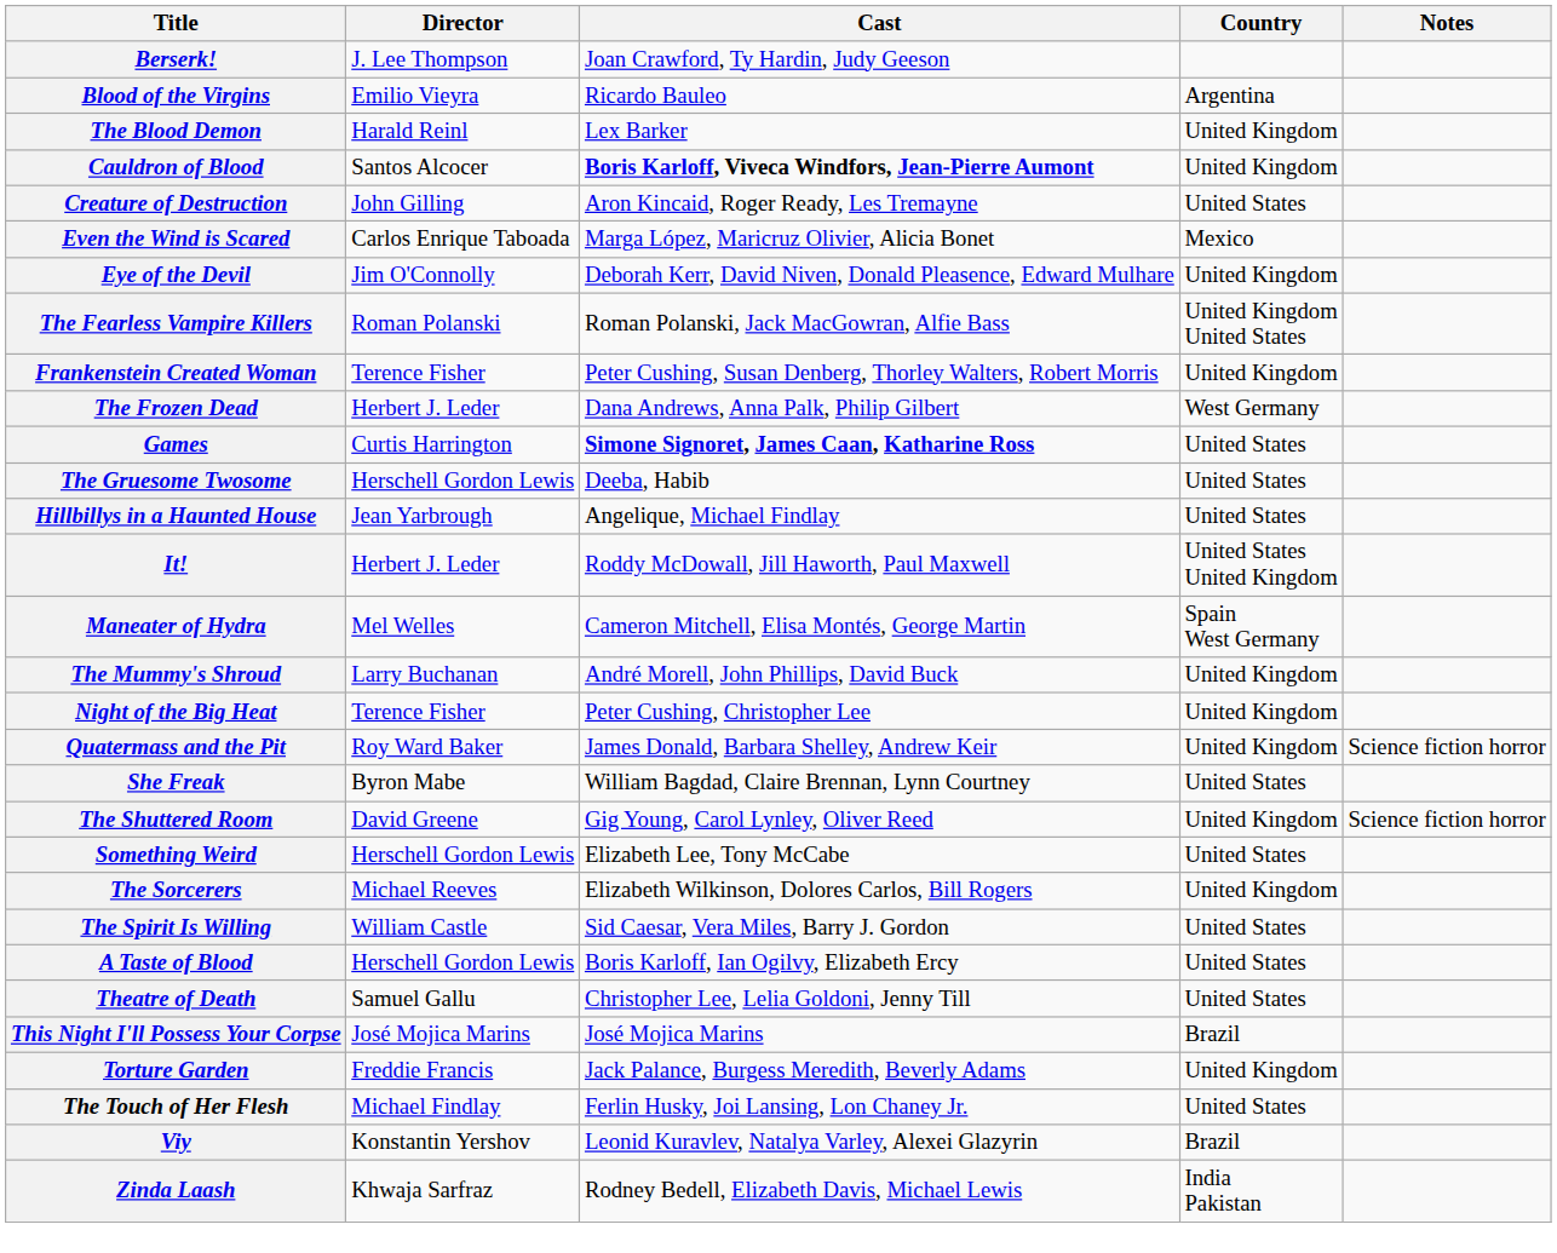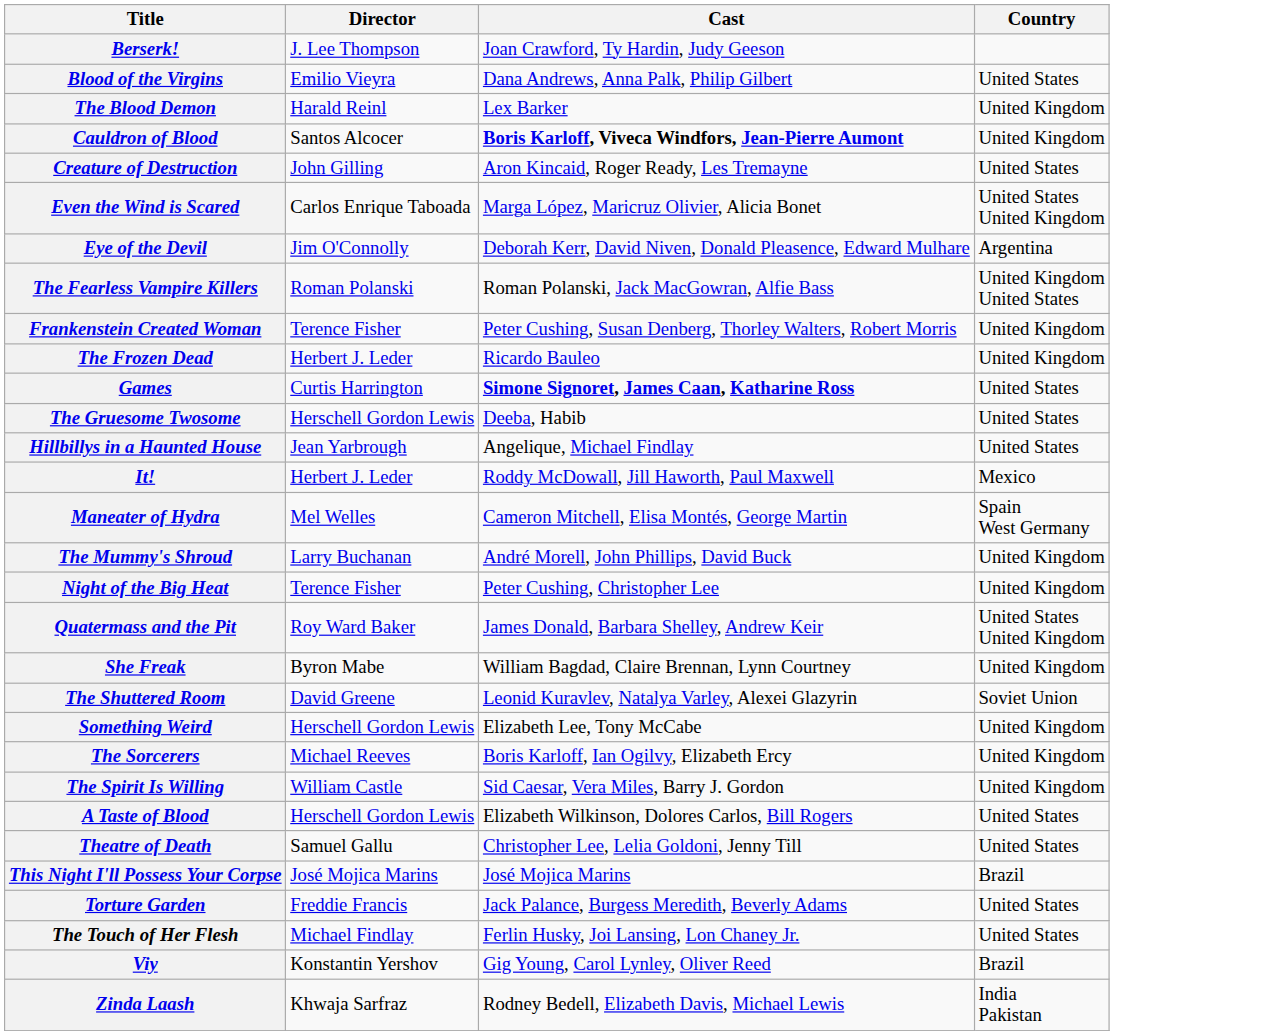- column: Notes | Science fiction horror | Science fiction horror
Blood of the Virgins | Cast: Ricardo Bauleo -> Dana Andrews, Anna Palk, Philip Gilbert
Blood of the Virgins | Country: Argentina -> United States
Even the Wind is Scared | Country: Mexico -> United States United Kingdom
Eye of the Devil | Country: United Kingdom -> Argentina
The Frozen Dead | Cast: Dana Andrews, Anna Palk, Philip Gilbert -> Ricardo Bauleo
The Frozen Dead | Country: West Germany -> United Kingdom
It! | Country: United States United Kingdom -> Mexico
Quatermass and the Pit | Country: United Kingdom -> United States United Kingdom
She Freak | Country: United States -> United Kingdom
The Shuttered Room | Cast: Gig Young, Carol Lynley, Oliver Reed -> Leonid Kuravlev, Natalya Varley, Alexei Glazyrin
The Shuttered Room | Country: United Kingdom -> Soviet Union
Something Weird | Country: United States -> United Kingdom
The Sorcerers | Cast: Elizabeth Wilkinson, Dolores Carlos, Bill Rogers -> Boris Karloff, Ian Ogilvy, Elizabeth Ercy
The Spirit Is Willing | Country: United States -> United Kingdom
A Taste of Blood | Cast: Boris Karloff, Ian Ogilvy, Elizabeth Ercy -> Elizabeth Wilkinson, Dolores Carlos, Bill Rogers
Torture Garden | Country: United Kingdom -> United States
Viy | Cast: Leonid Kuravlev, Natalya Varley, Alexei Glazyrin -> Gig Young, Carol Lynley, Oliver Reed
